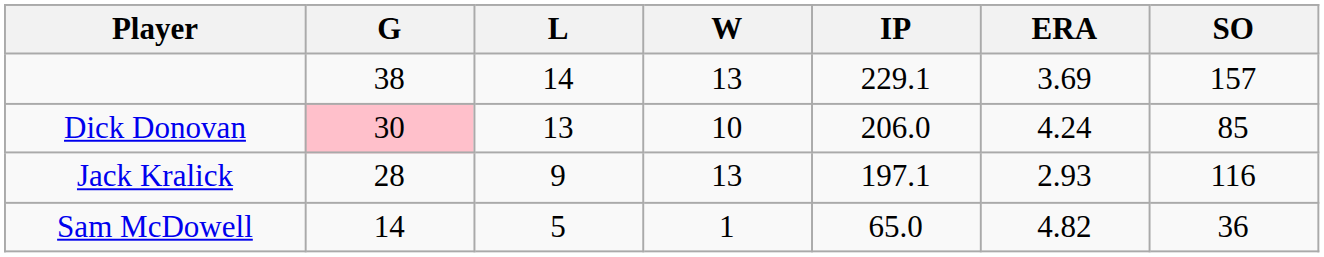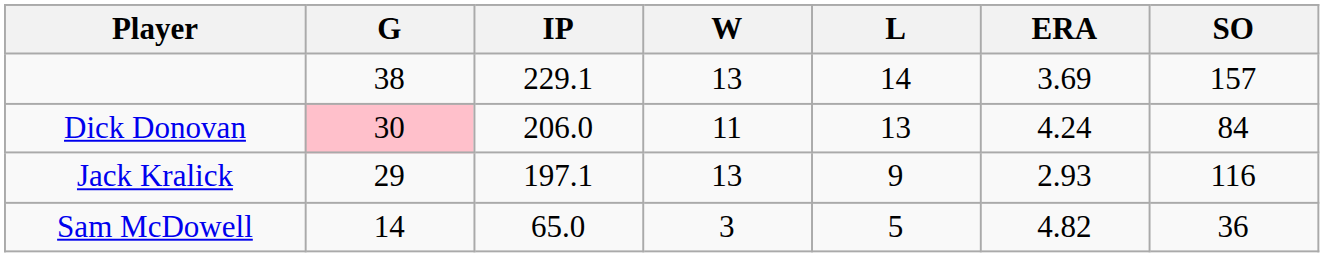columns swapped: IP <-> L
Dick Donovan | W: 10 -> 11
Dick Donovan | SO: 85 -> 84
Jack Kralick | G: 28 -> 29
Sam McDowell | W: 1 -> 3
